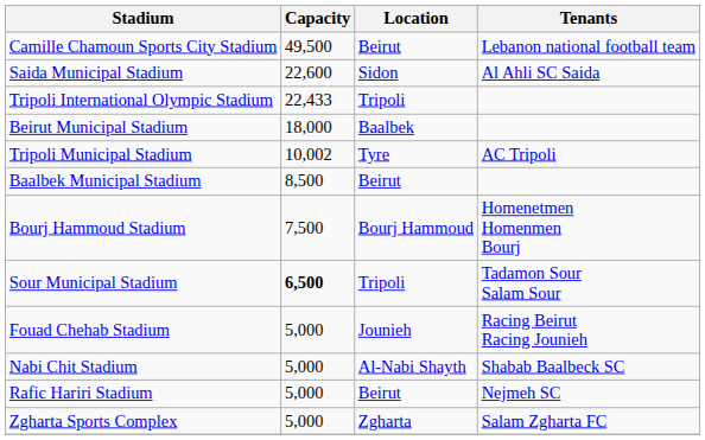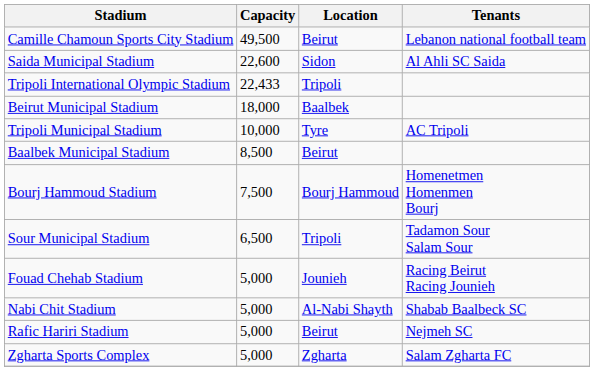Tripoli Municipal Stadium | Capacity: 10,002 -> 10,000
Sour Municipal Stadium | Capacity: bold -> normal
